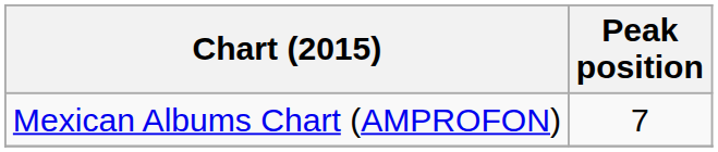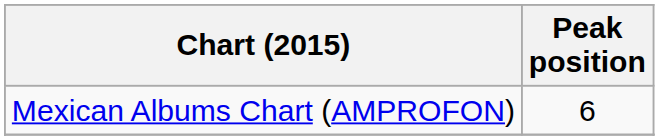Mexican Albums Chart (AMPROFON) | Peak position: 7 -> 6
